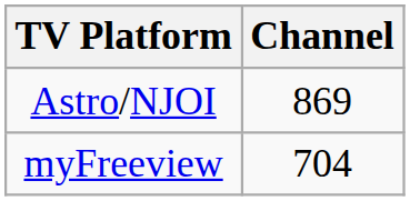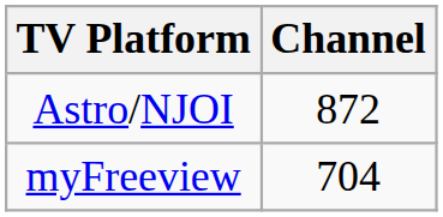Astro/NJOI | Channel: 869 -> 872
